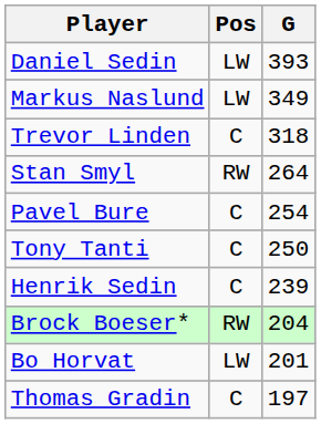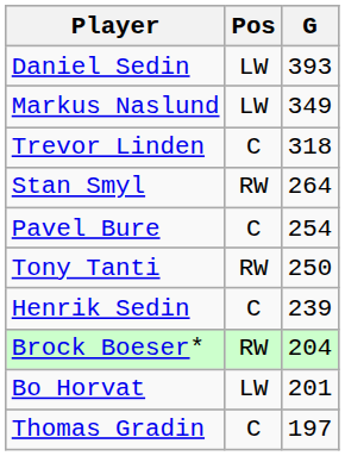Tony Tanti | Pos: C -> RW
